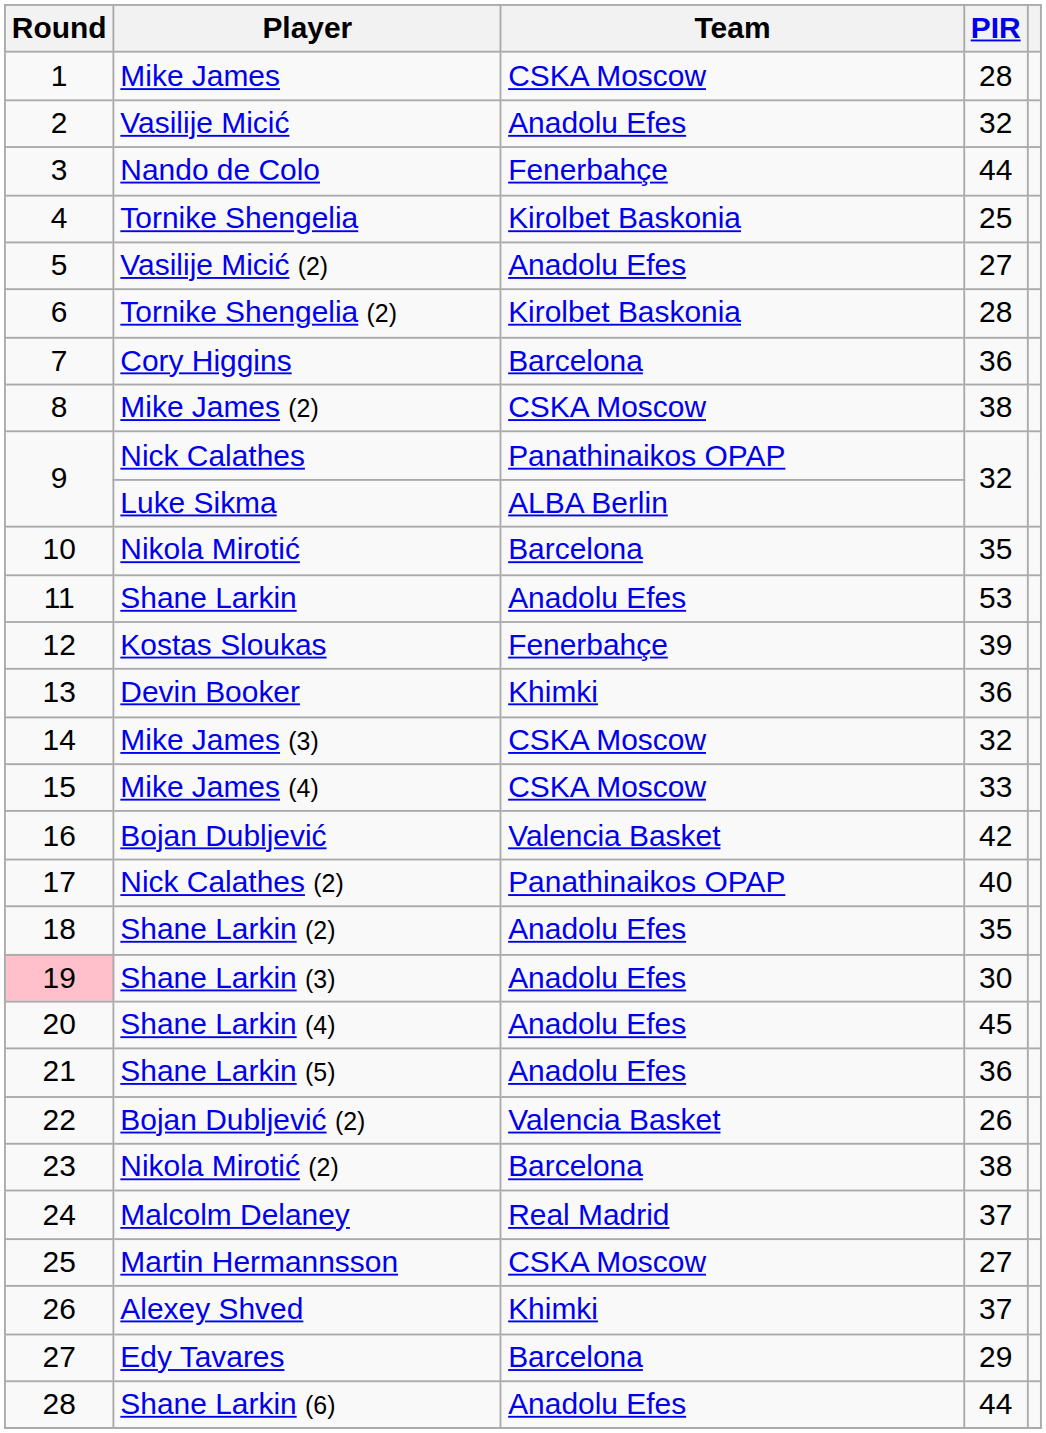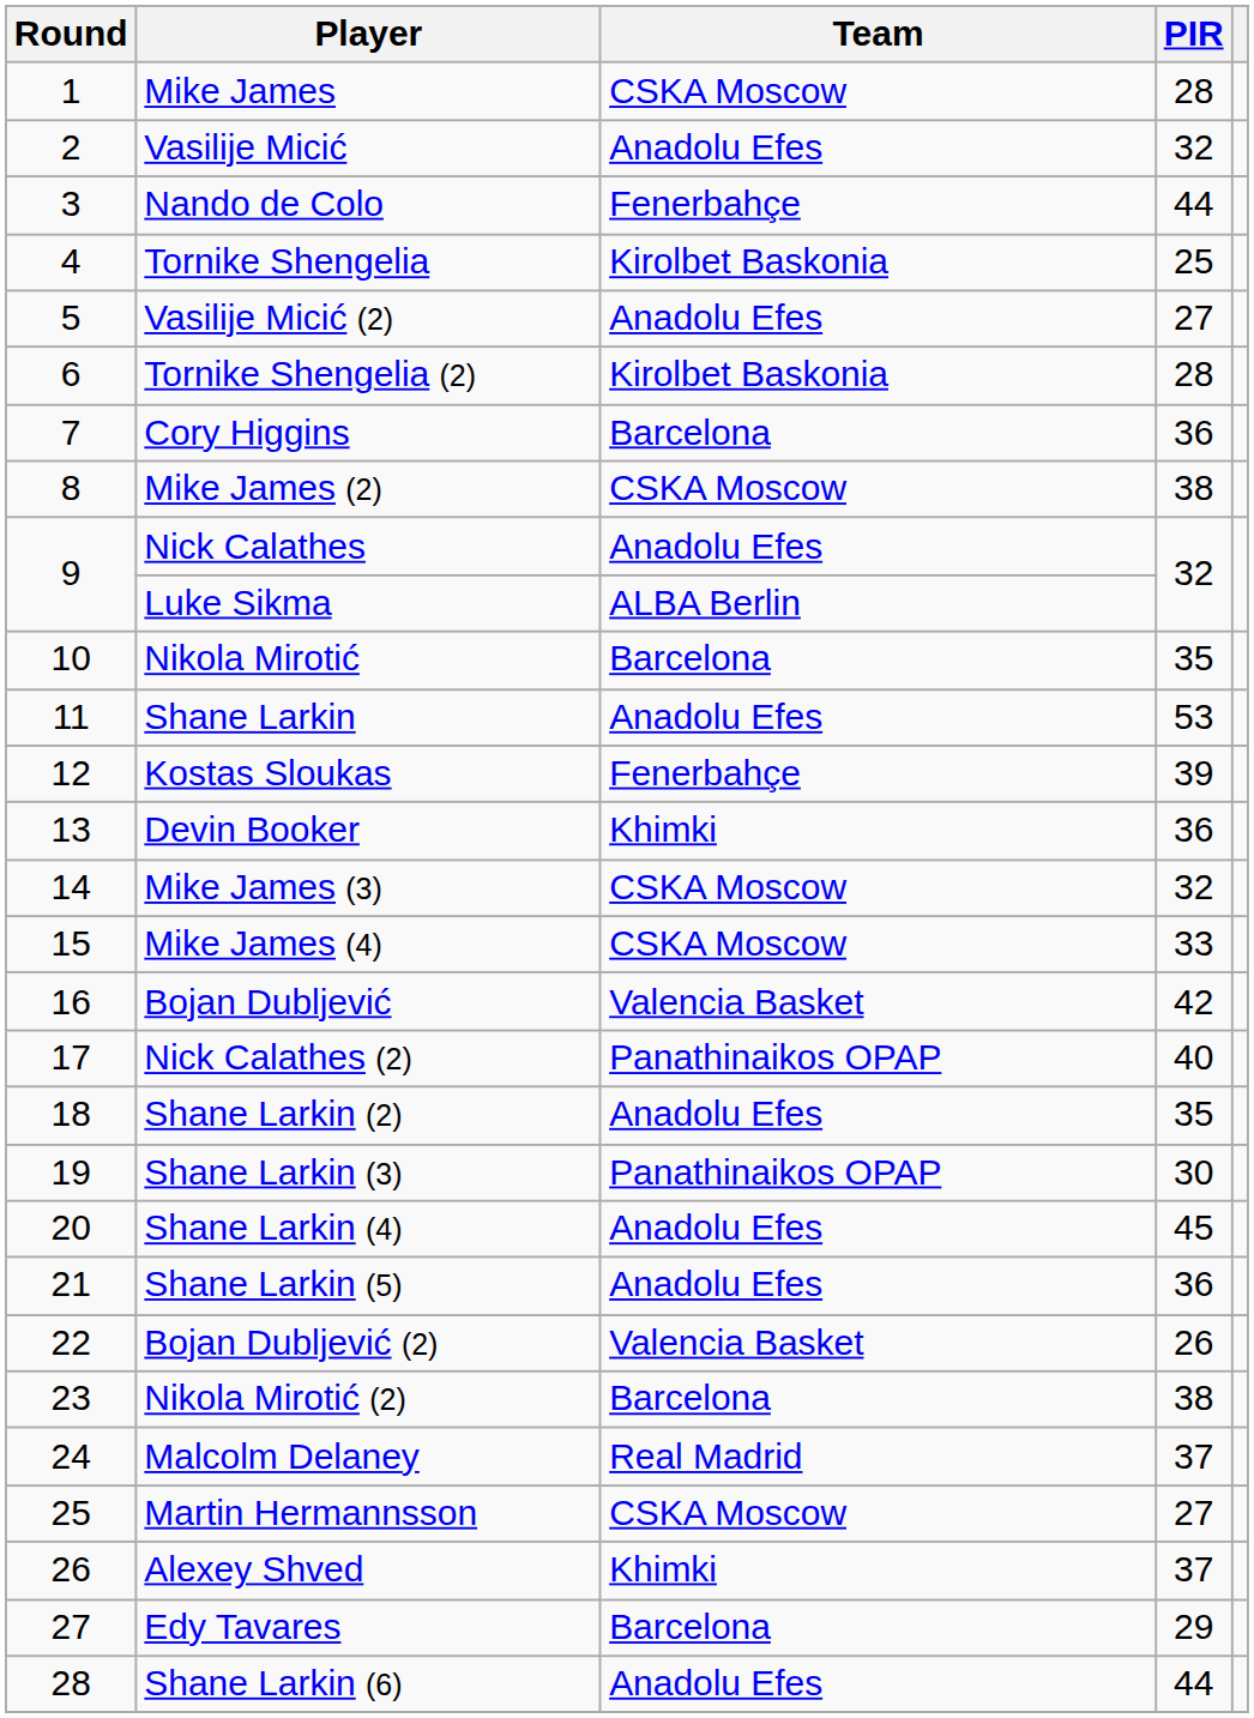Nick Calathes | Team: Panathinaikos OPAP -> Anadolu Efes
Shane Larkin (3) | Round: pink background -> no background
Shane Larkin (3) | Team: Anadolu Efes -> Panathinaikos OPAP
